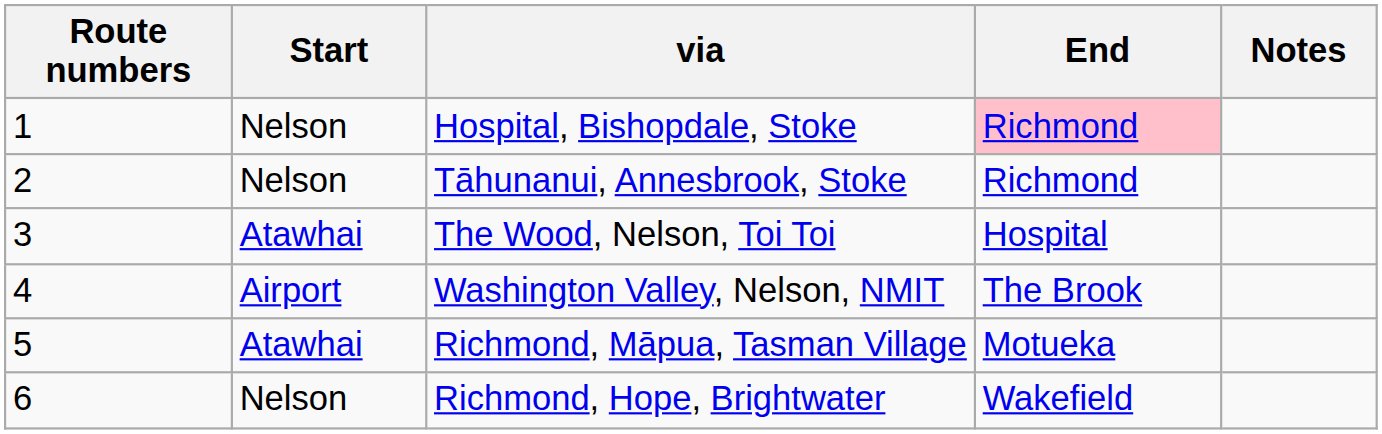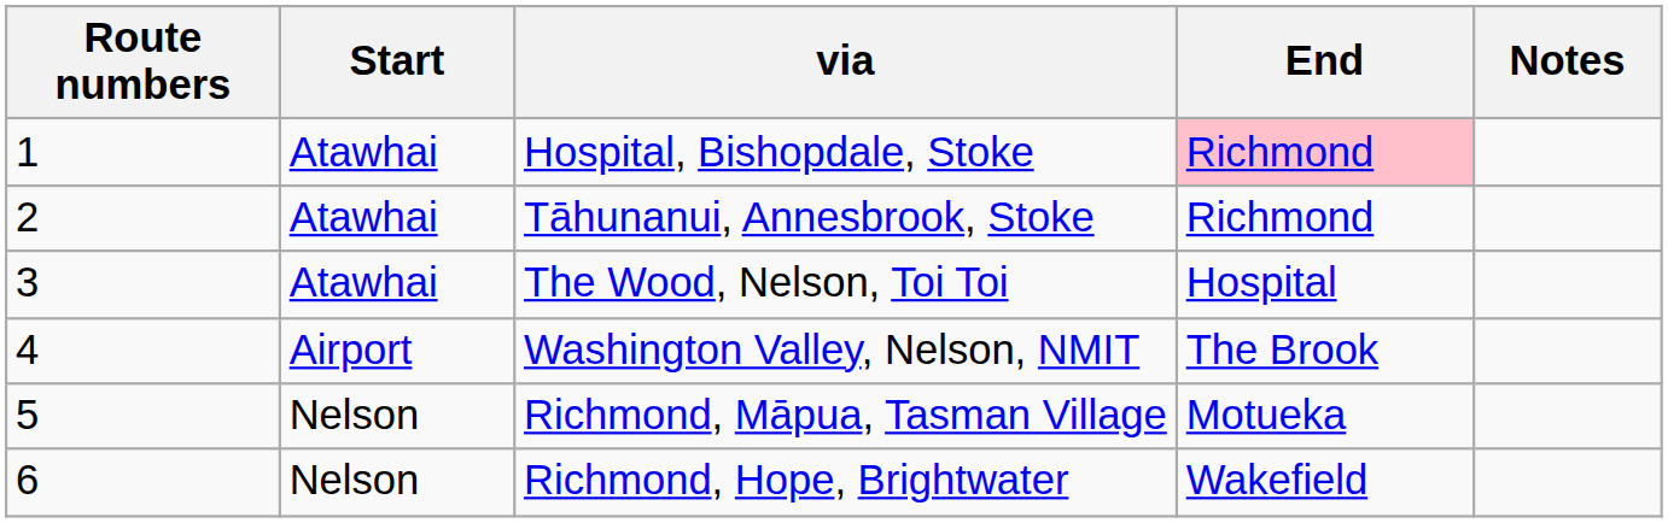Hospital, Bishopdale, Stoke | Start: Nelson -> Atawhai
Tāhunanui, Annesbrook, Stoke | Start: Nelson -> Atawhai
Richmond, Māpua, Tasman Village | Start: Atawhai -> Nelson
